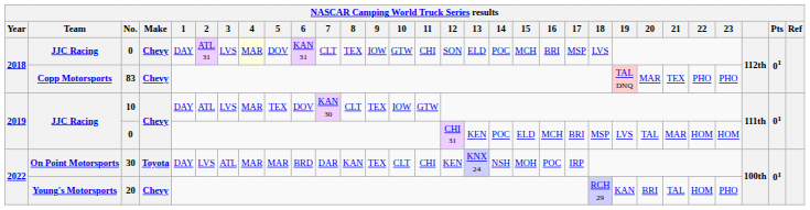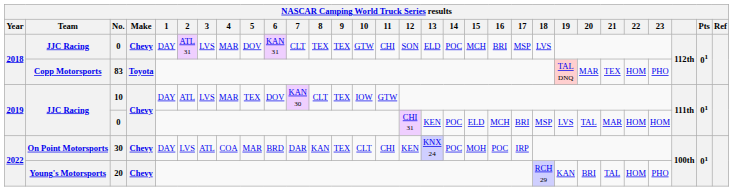2018 / 0 | 4: lightyellow background -> no background
2018 / 0 | 9: IOW -> TEX
83 | Make: Chevy -> Toyota
83 | 22: PHO -> HOM
30 | Make: Toyota -> Chevy
30 | 4: MAR -> COA
30 | 14: NSH -> POC
